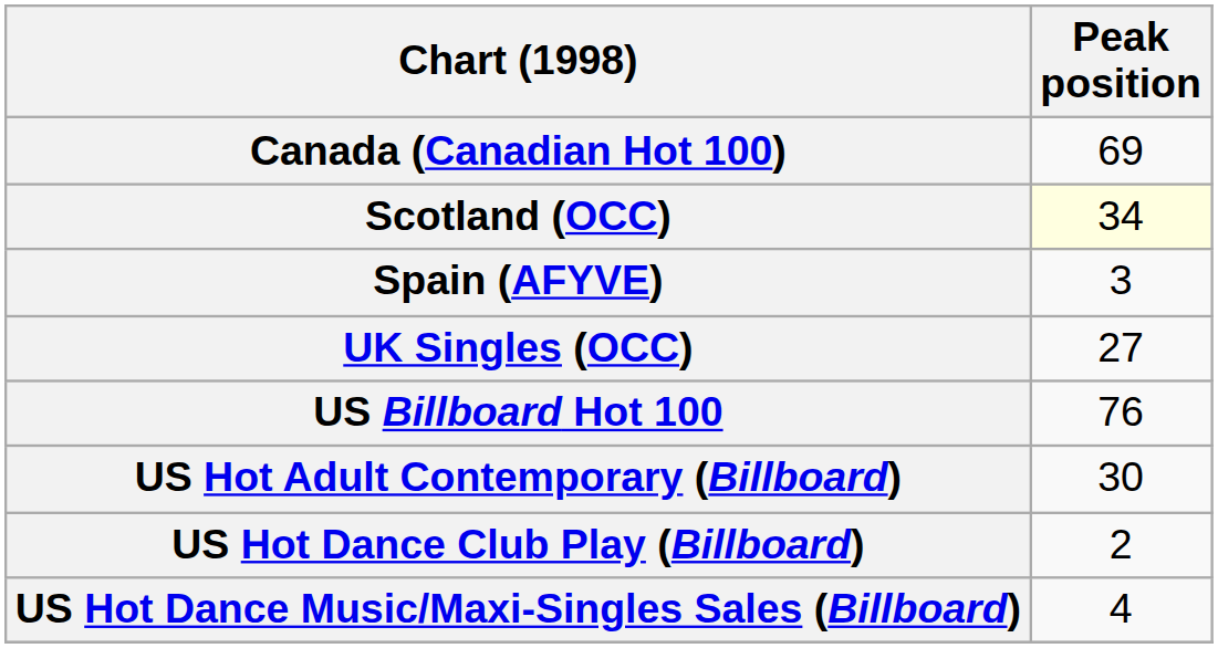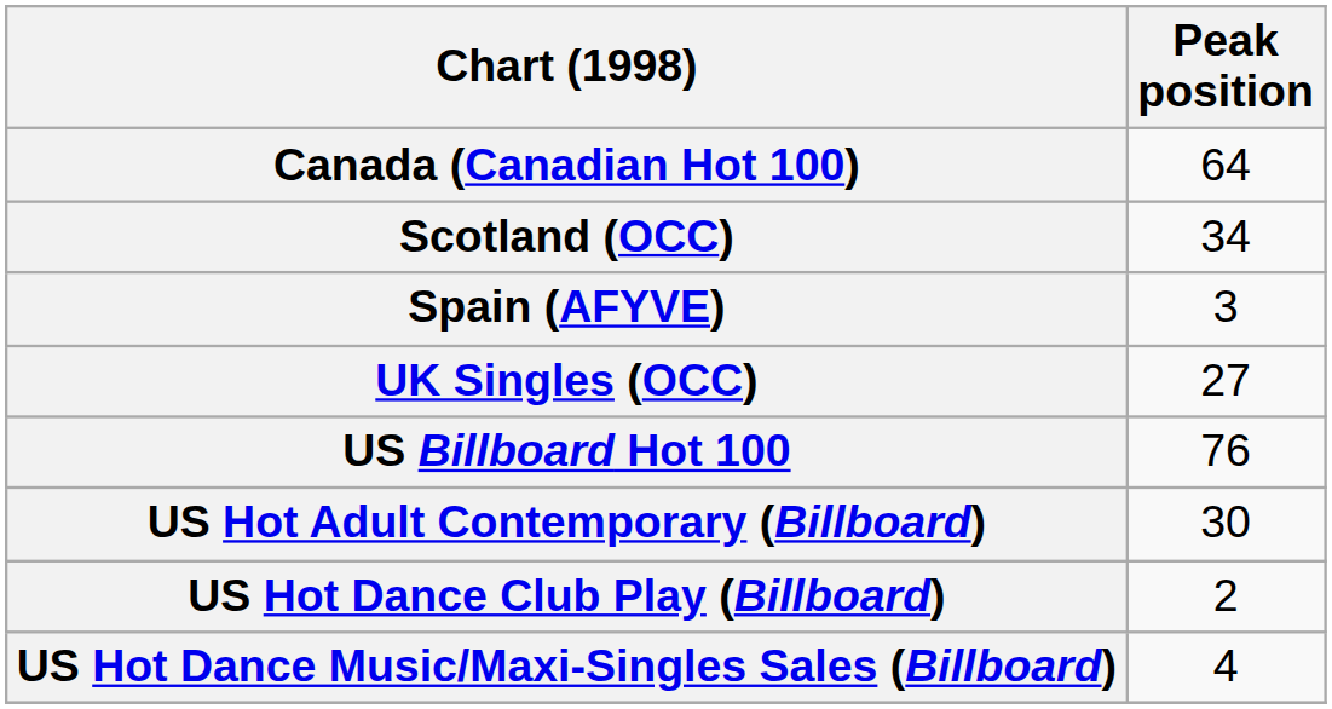Canada (Canadian Hot 100) | Peak position: 69 -> 64
Scotland (OCC) | Peak position: lightyellow background -> no background
